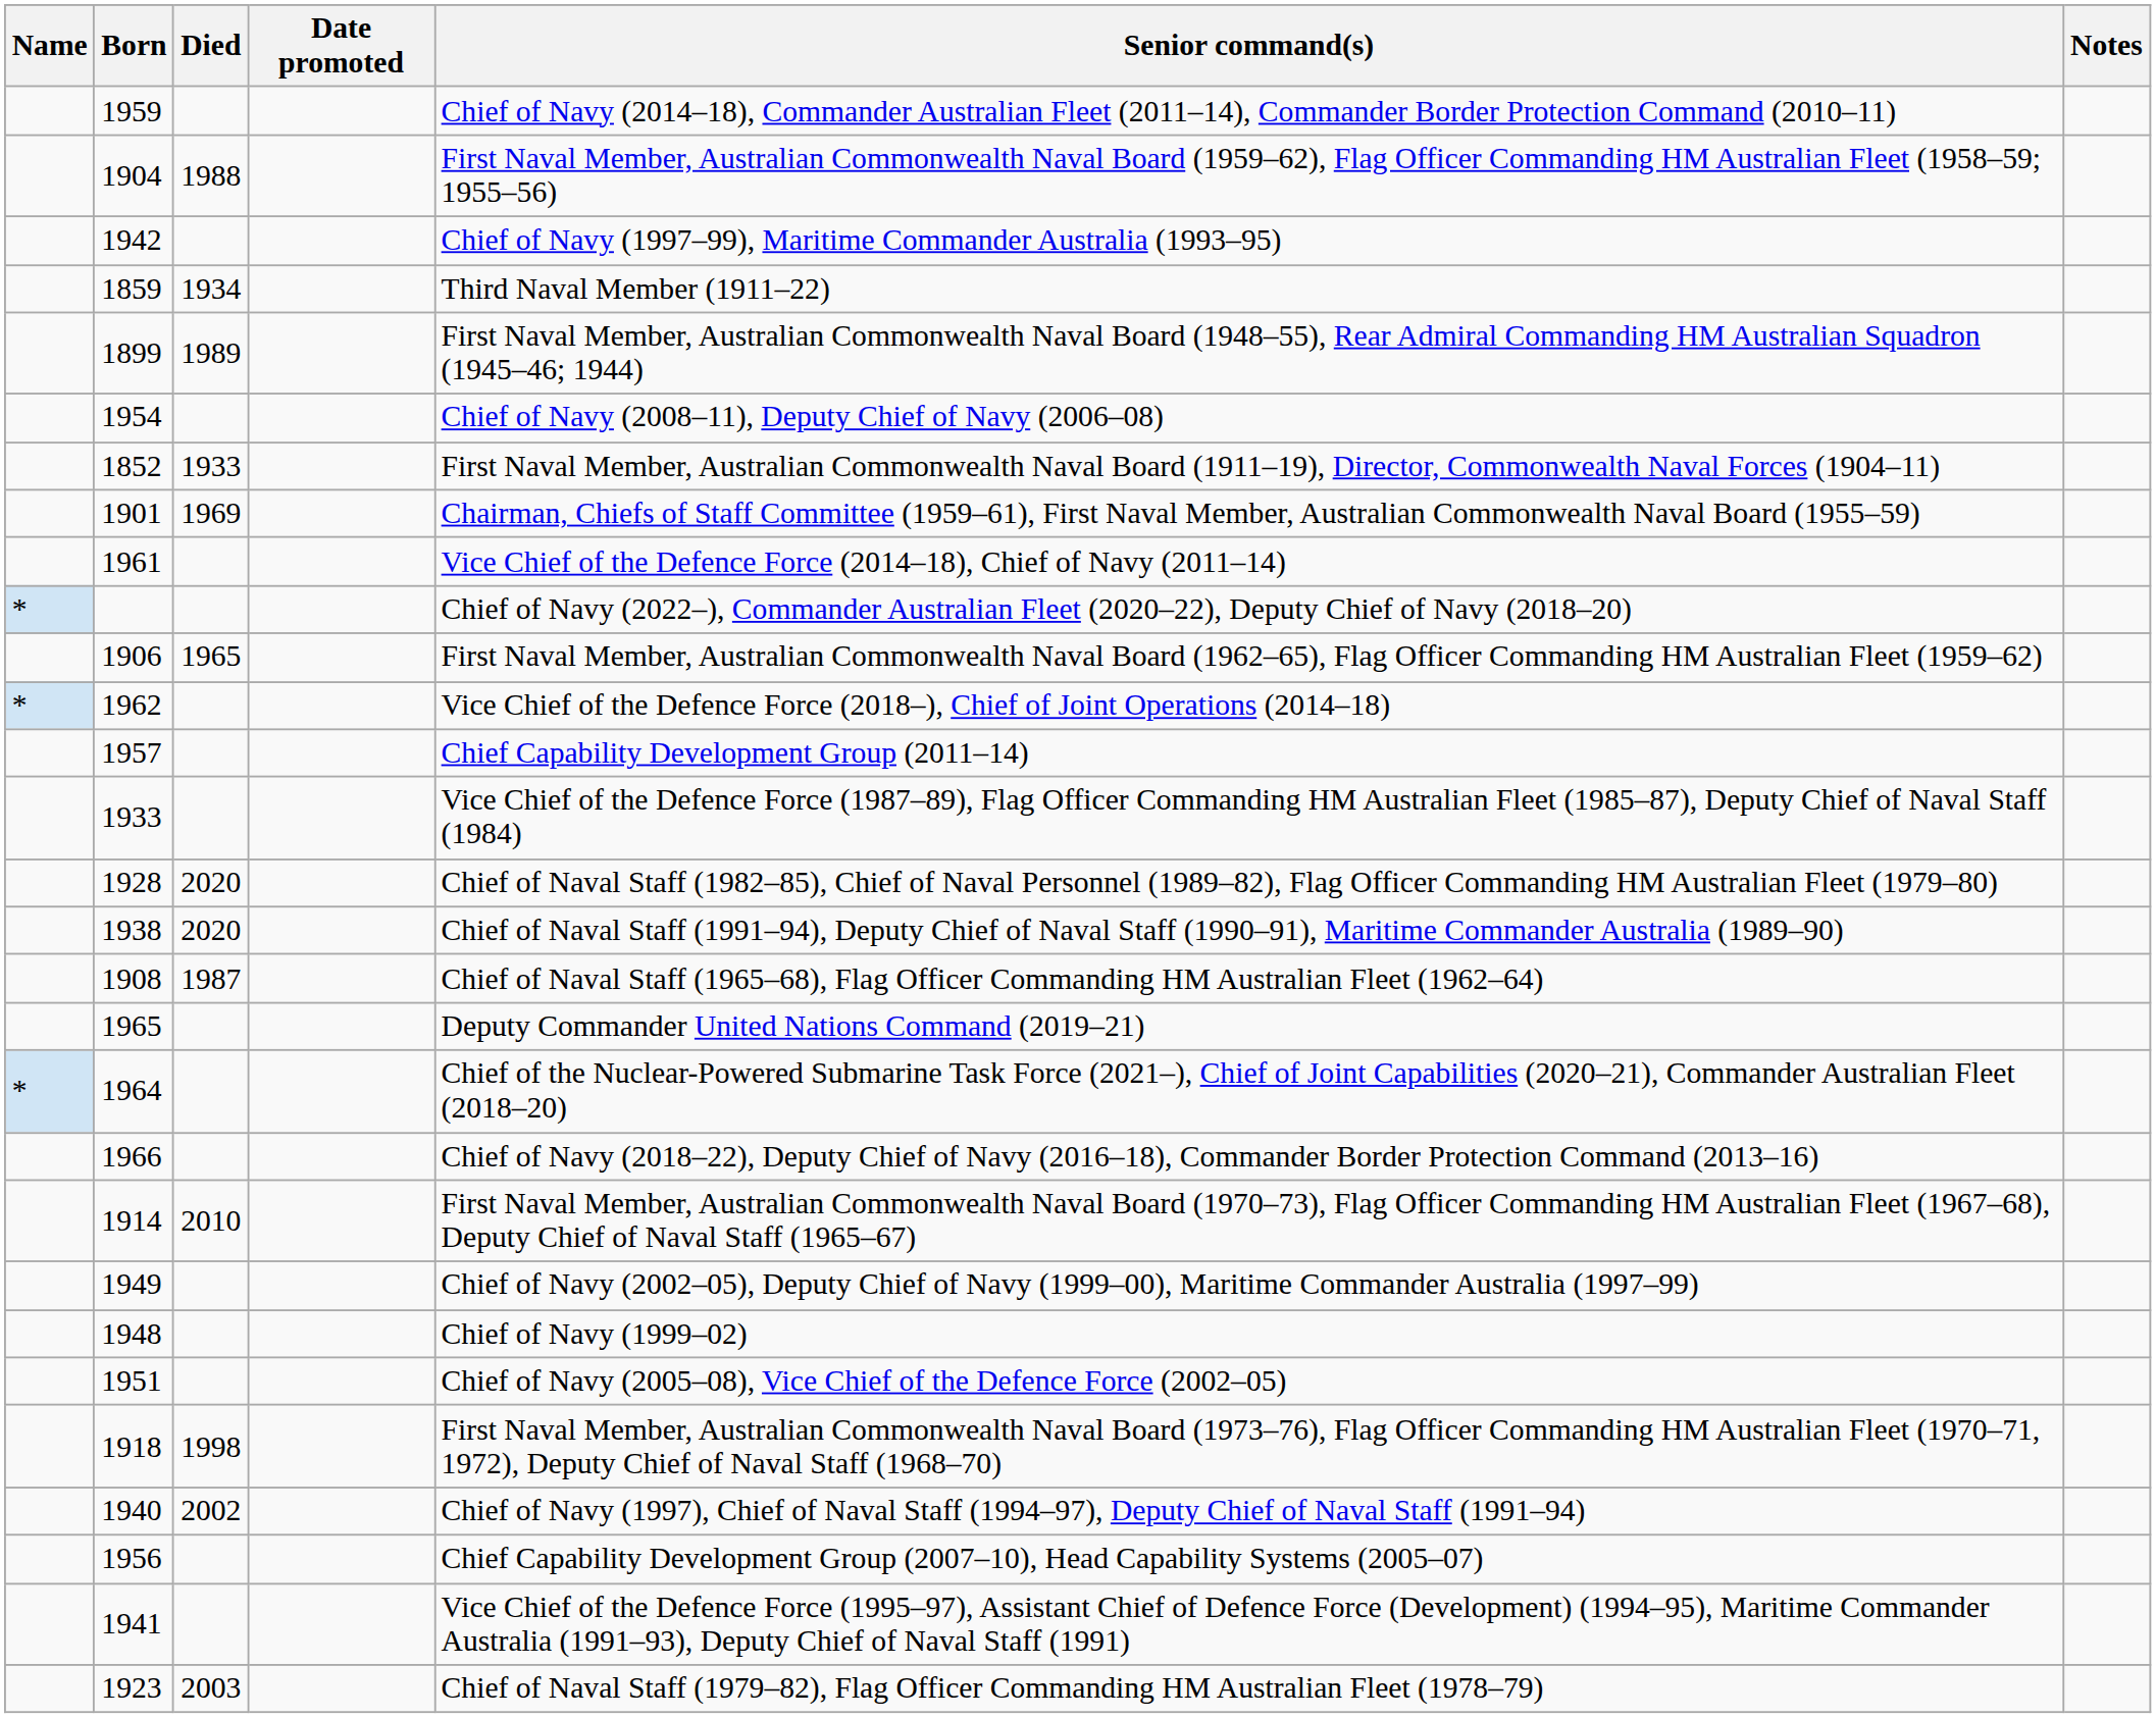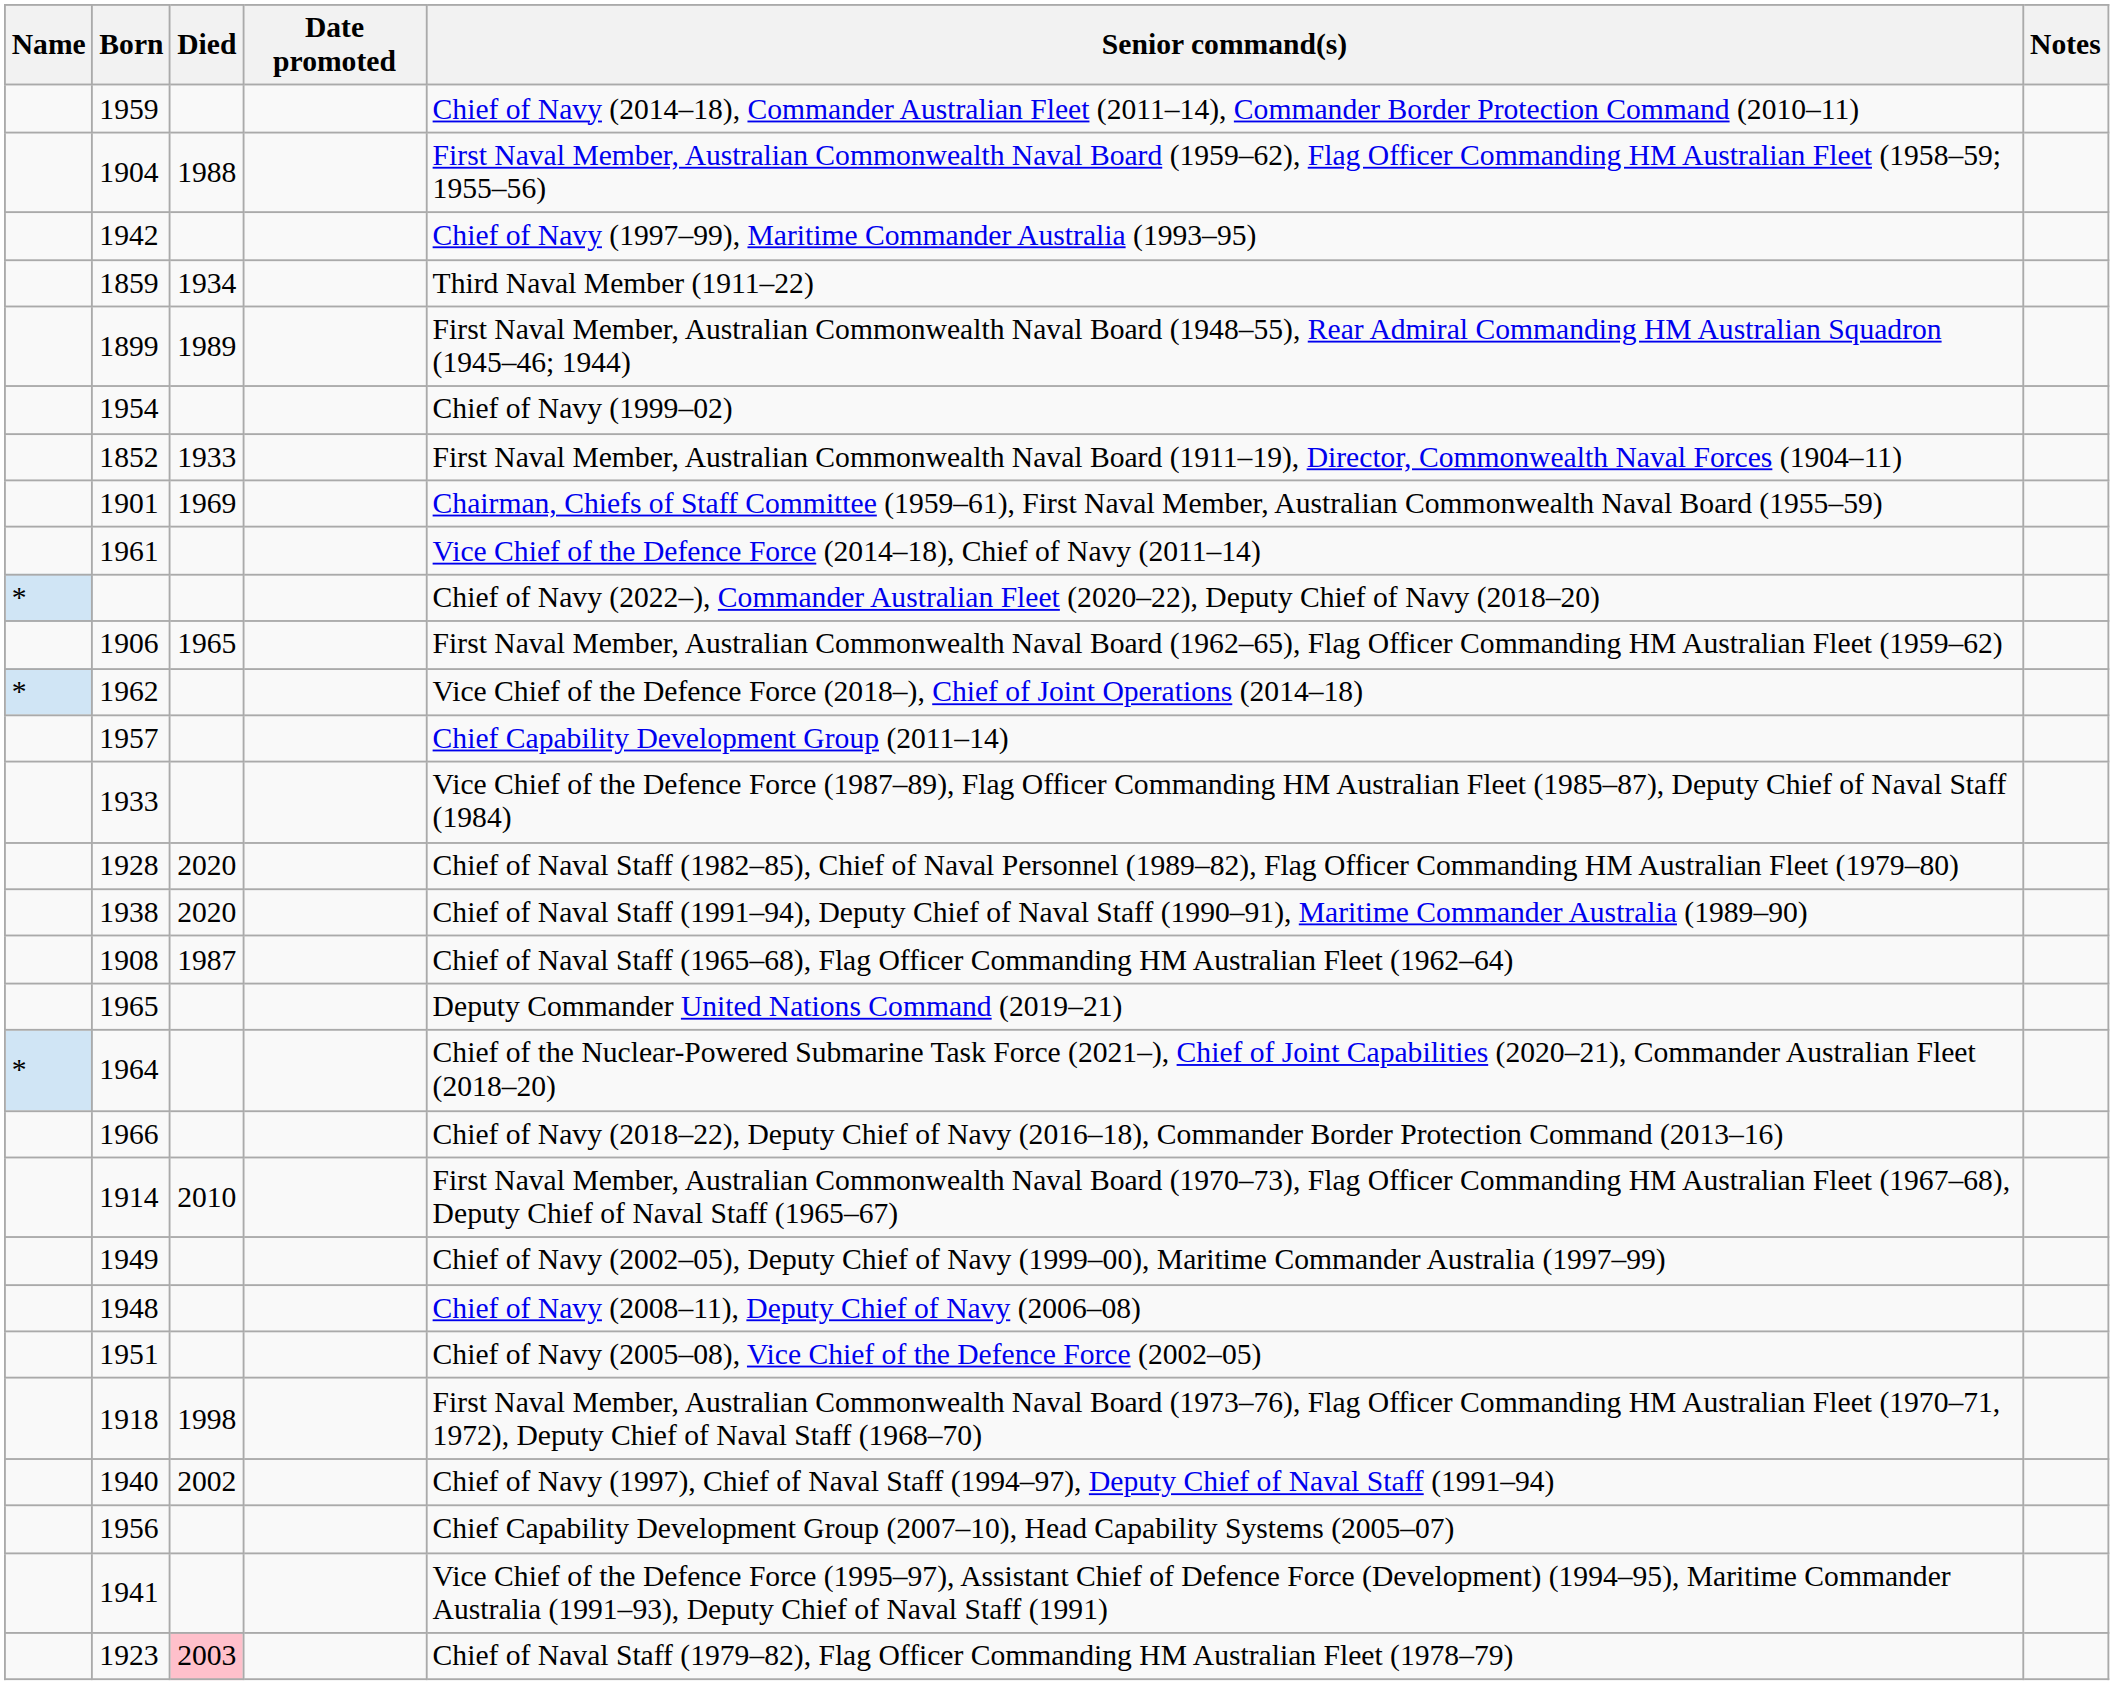1954 | Senior command(s): Chief of Navy (2008–11), Deputy Chief of Navy (2006–08) -> Chief of Navy (1999–02)
1948 | Senior command(s): Chief of Navy (1999–02) -> Chief of Navy (2008–11), Deputy Chief of Navy (2006–08)
1923 | Died: no background -> pink background
